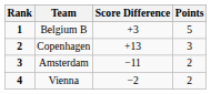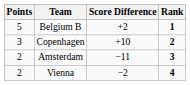columns swapped: Rank <-> Points
Belgium B | Score Difference: +3 -> +2
Copenhagen | Score Difference: +13 -> +10
